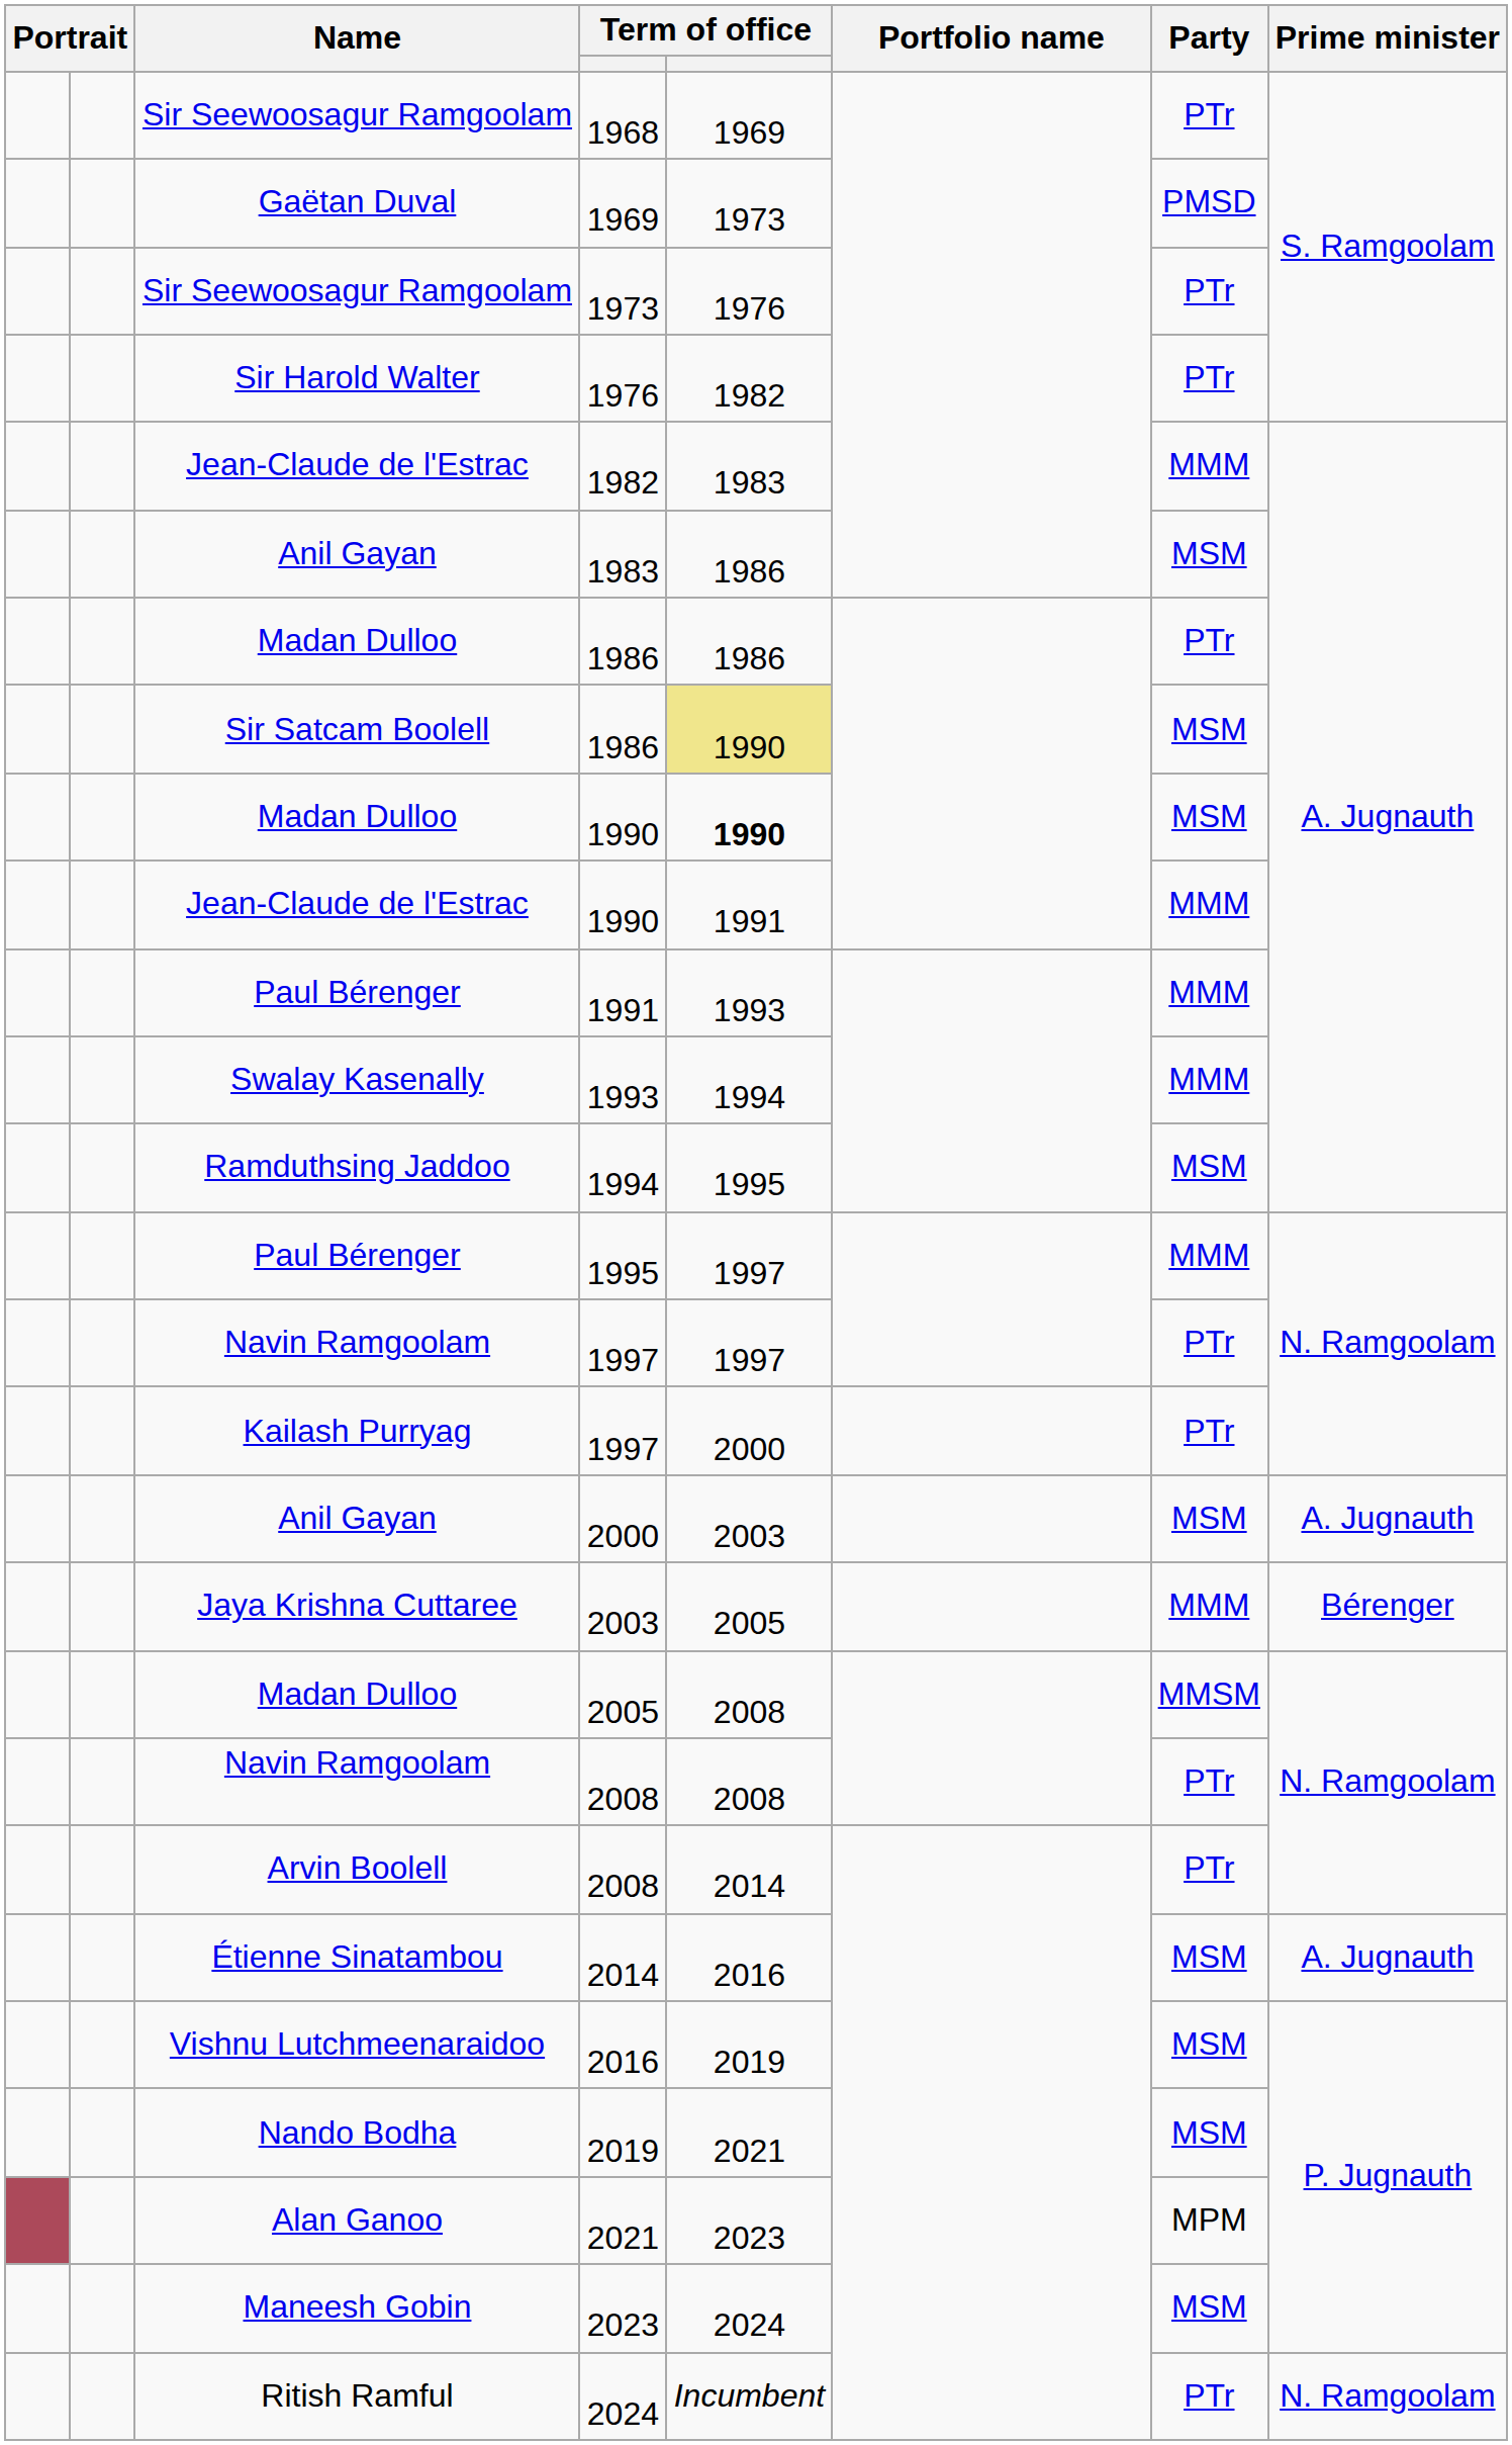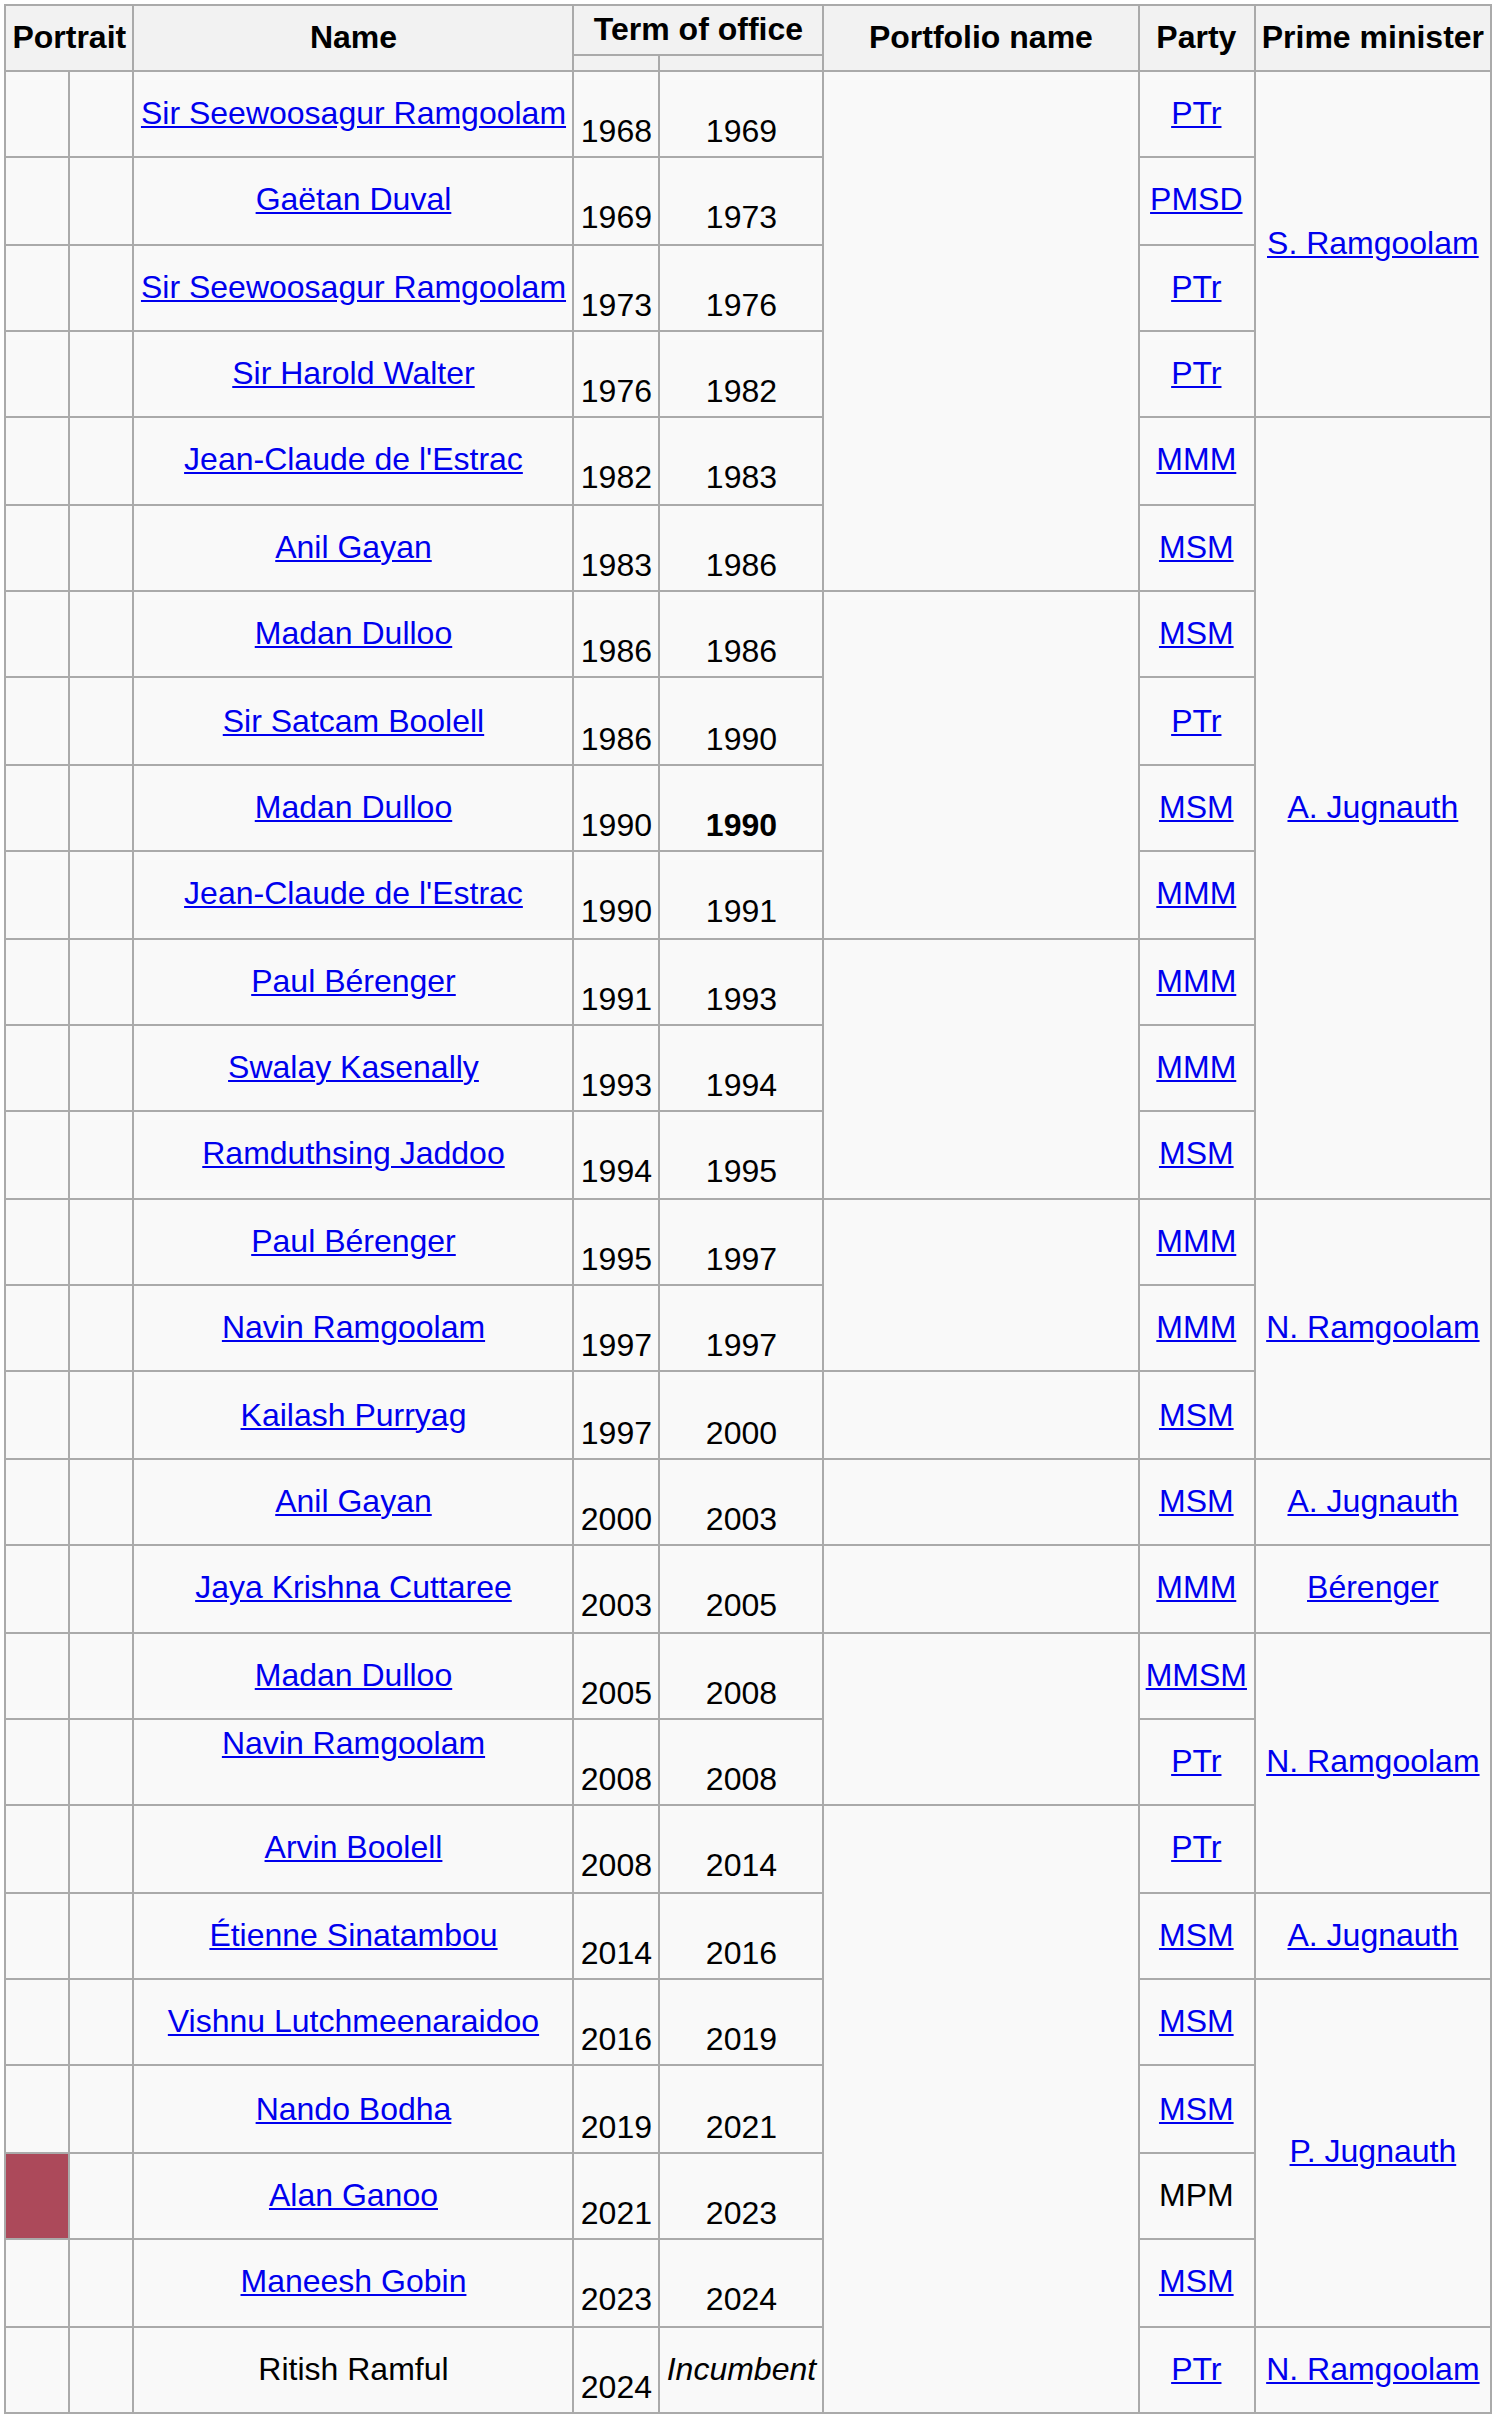Madan Dulloo / 1986 | Party: PTr -> MSM
Sir Satcam Boolell / 1986 | column 5: khaki background -> no background
Sir Satcam Boolell / 1986 | Party: MSM -> PTr
Navin Ramgoolam / 1997 | Party: PTr -> MMM
Kailash Purryag / 1997 | Party: PTr -> MSM
